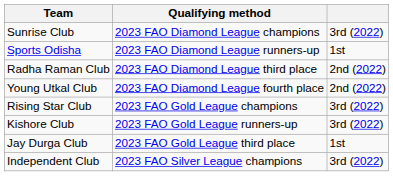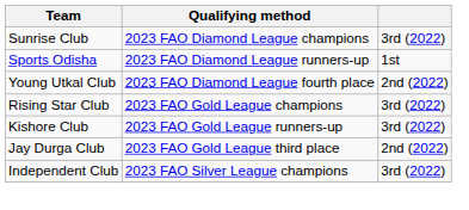- row: Radha Raman Club | 2023 FAO Diamond League third place | 2nd (2022)
Jay Durga Club | column 3: 1st -> 2nd (2022)
